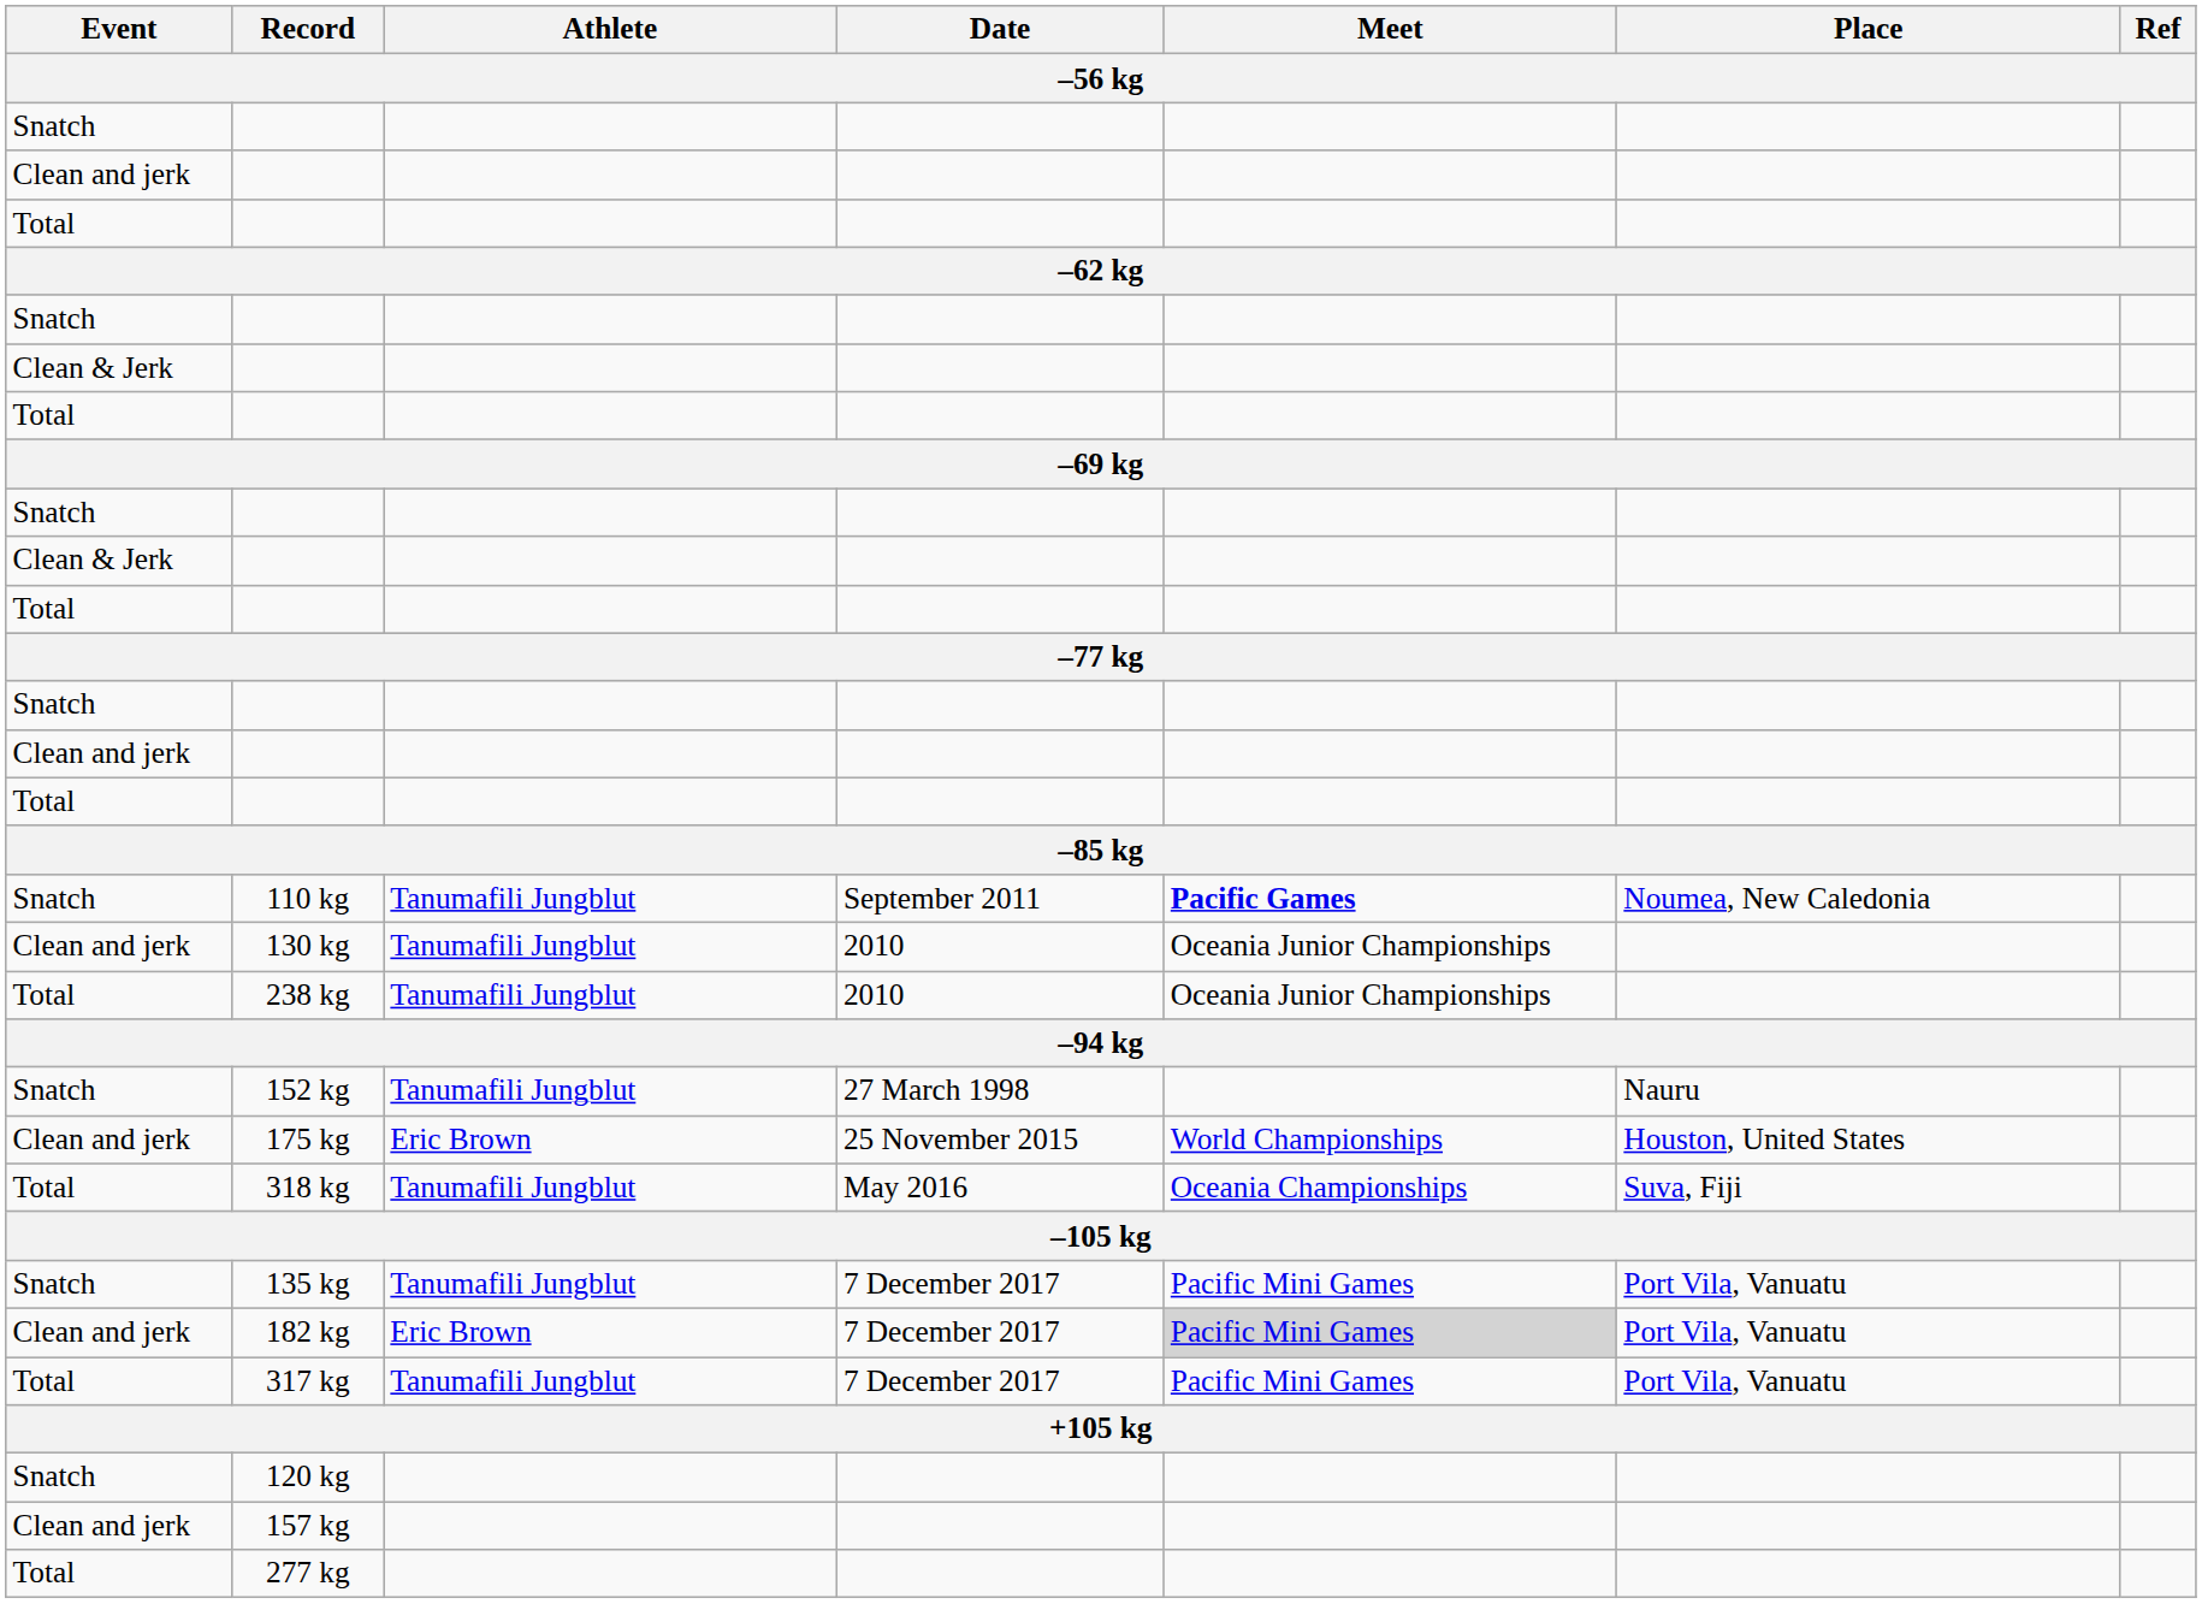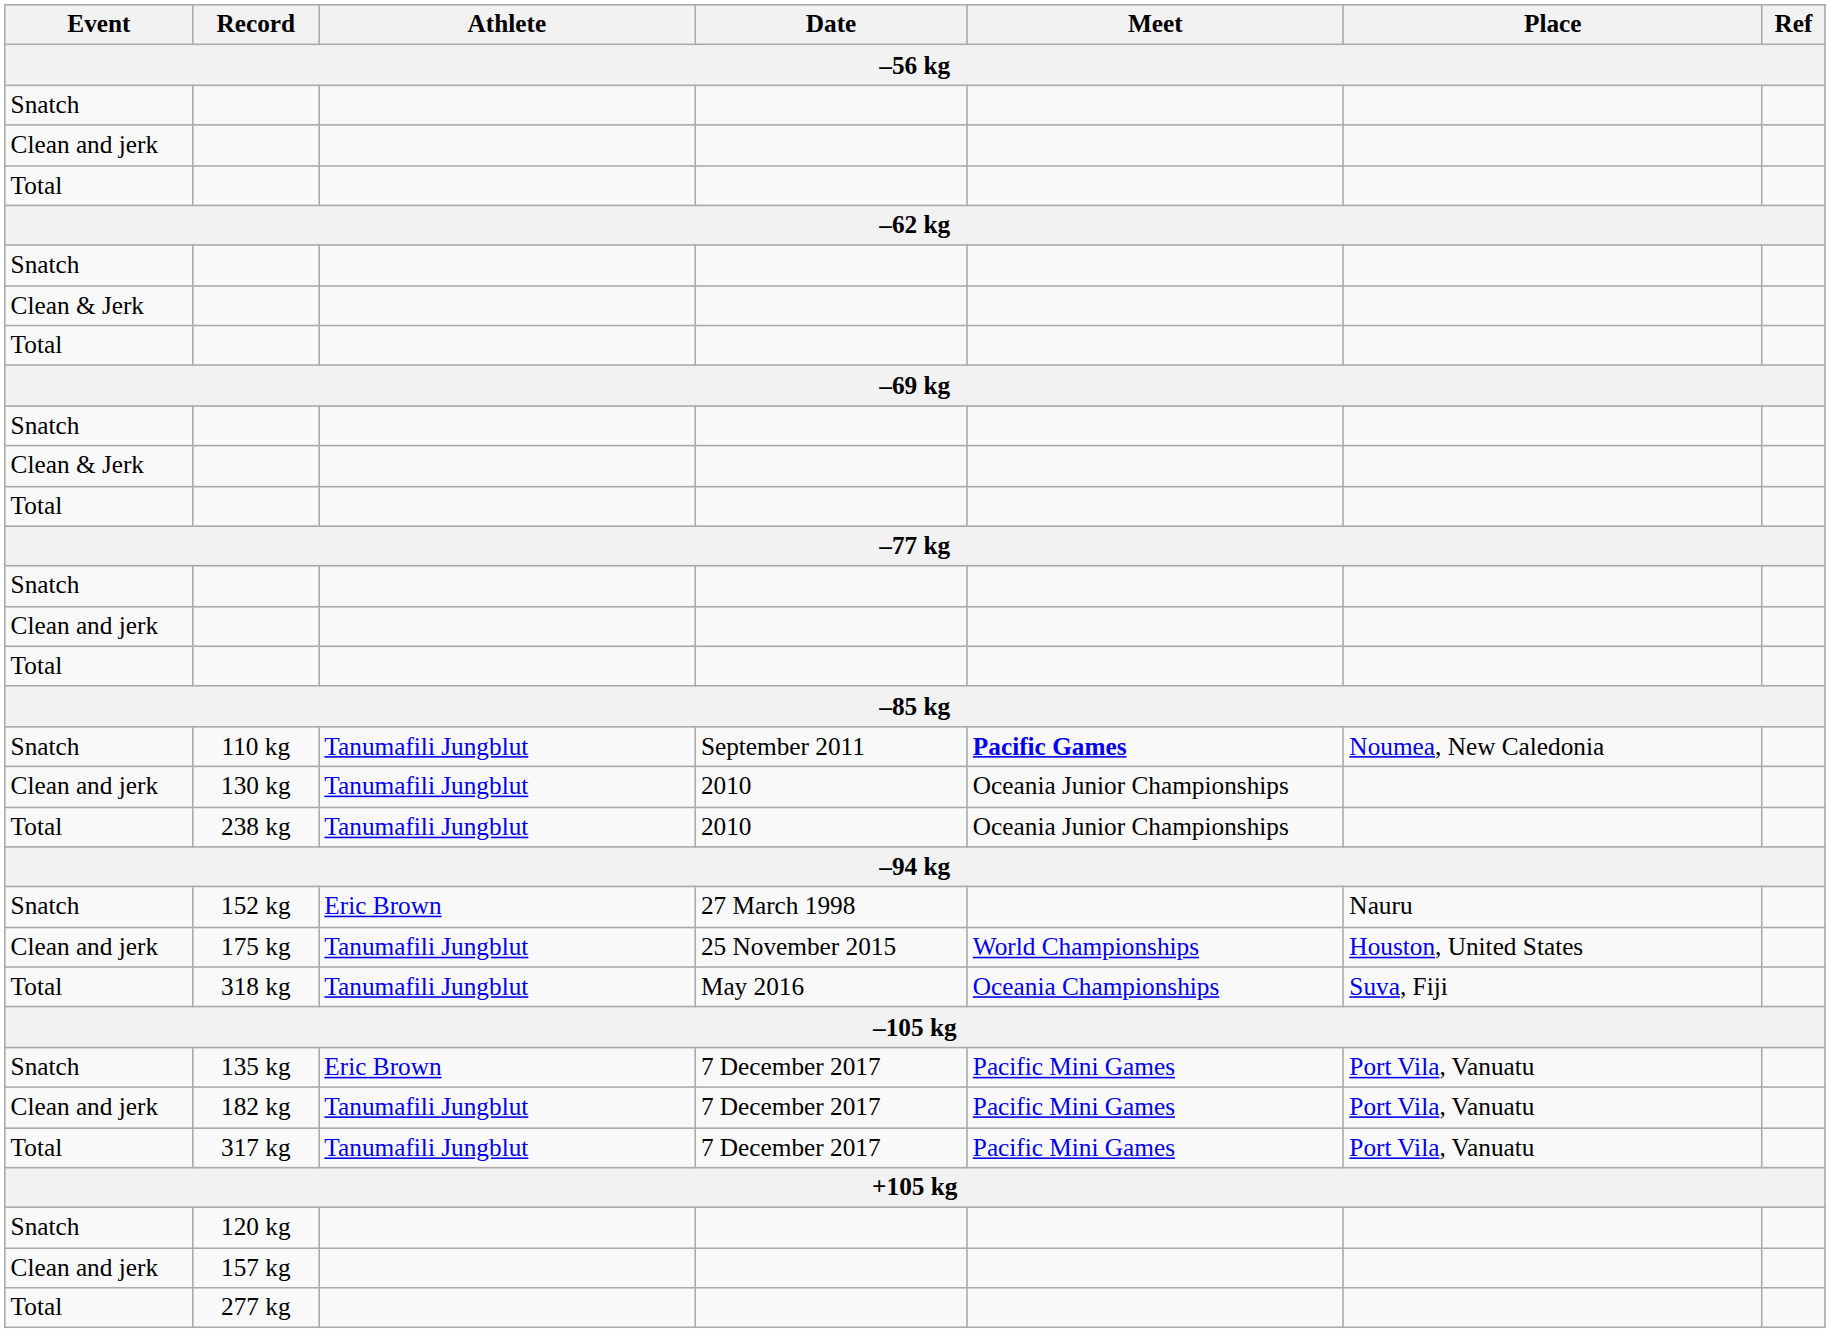152 kg | Athlete: Tanumafili Jungblut -> Eric Brown
175 kg | Athlete: Eric Brown -> Tanumafili Jungblut
135 kg | Athlete: Tanumafili Jungblut -> Eric Brown
182 kg | Athlete: Eric Brown -> Tanumafili Jungblut
182 kg | Meet: lightgrey background -> no background
